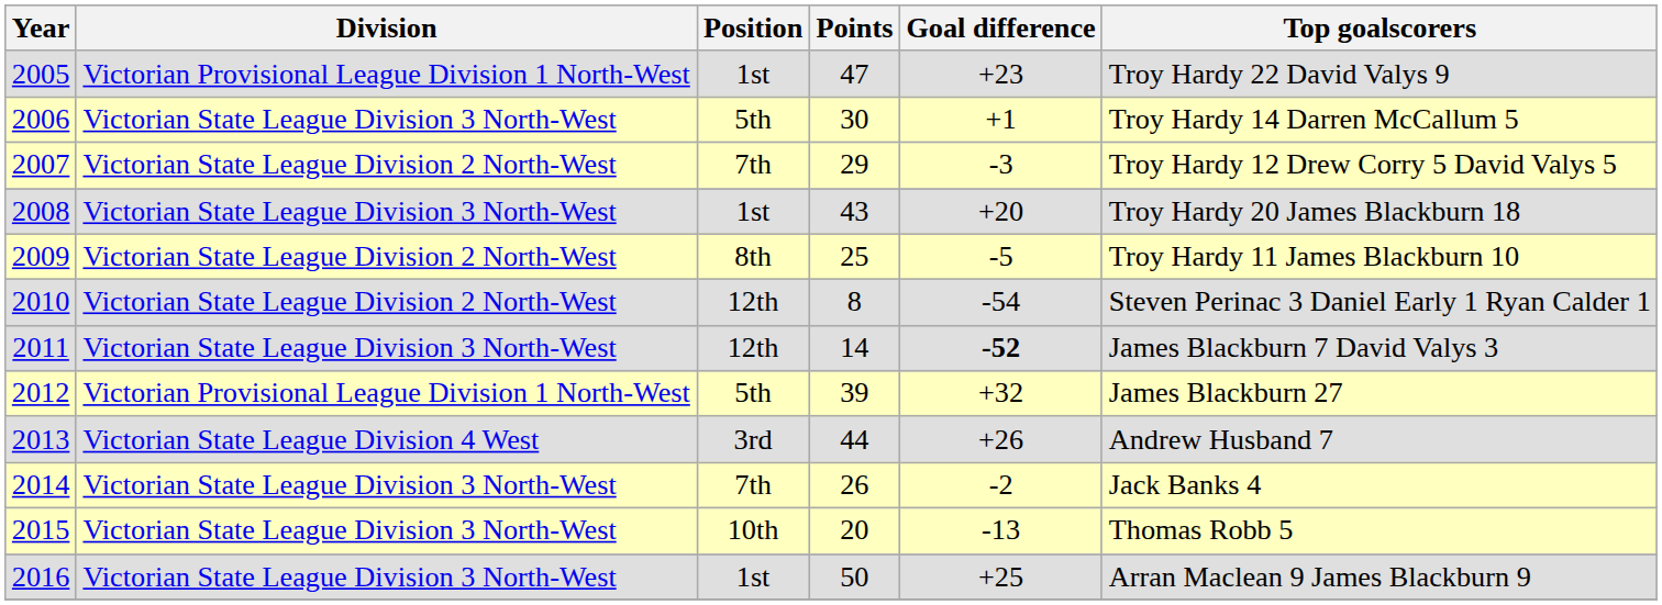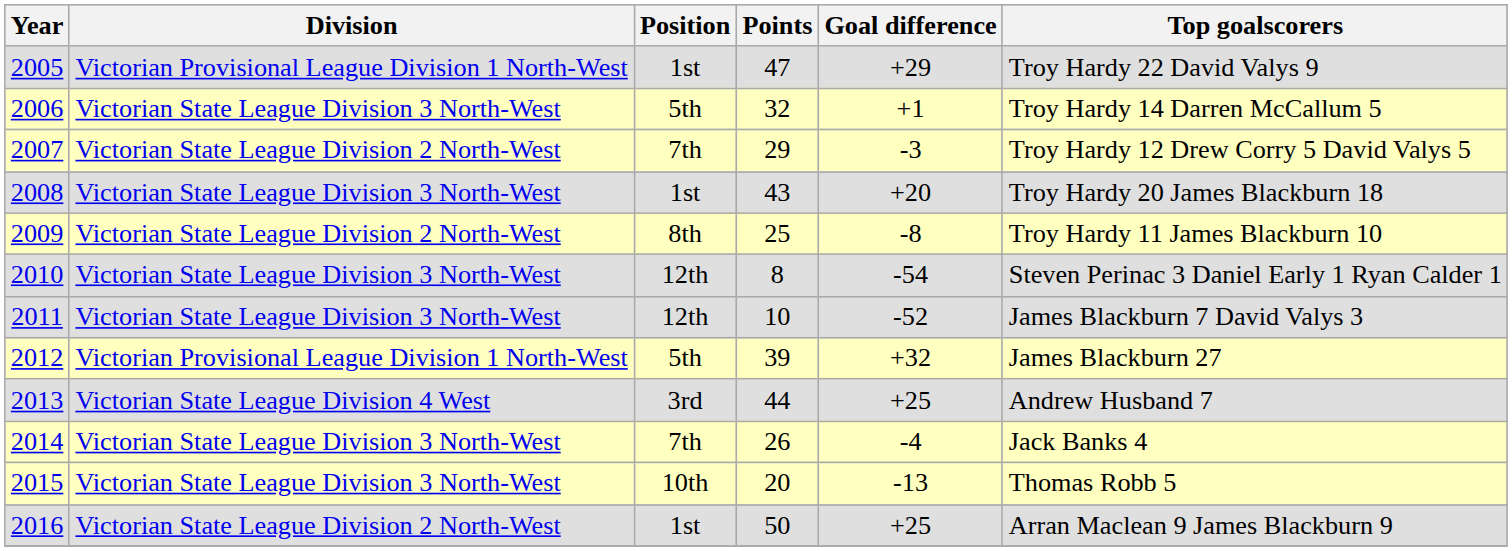2005 | Goal difference: +23 -> +29
2006 | Points: 30 -> 32
2009 | Goal difference: -5 -> -8
2010 | Division: Victorian State League Division 2 North-West -> Victorian State League Division 3 North-West
2011 | Points: 14 -> 10
2011 | Goal difference: bold -> normal
2013 | Goal difference: +26 -> +25
2014 | Goal difference: -2 -> -4
2016 | Division: Victorian State League Division 3 North-West -> Victorian State League Division 2 North-West
